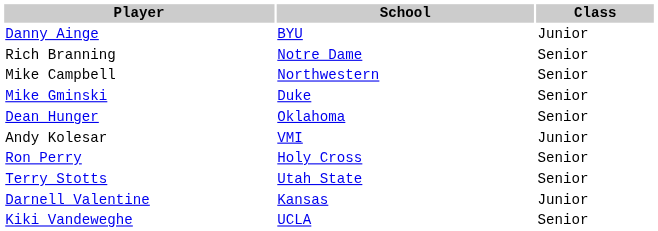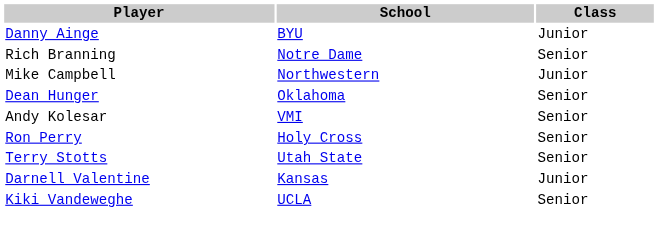Mike Campbell | Class: Senior -> Junior
- row: Mike Gminski | Duke | Senior
Andy Kolesar | Class: Junior -> Senior
